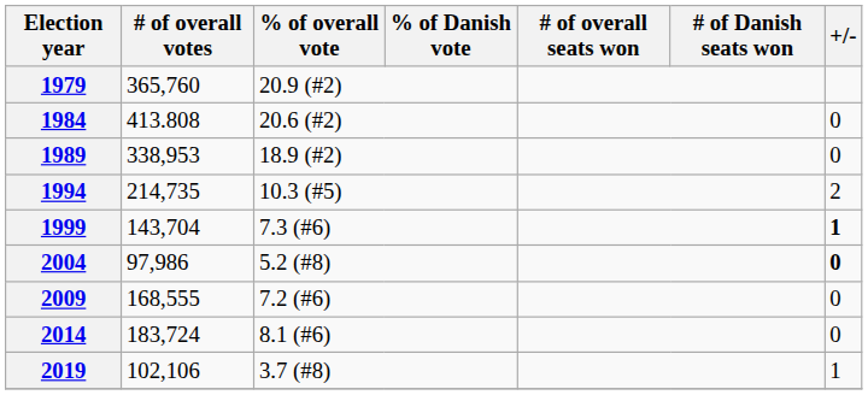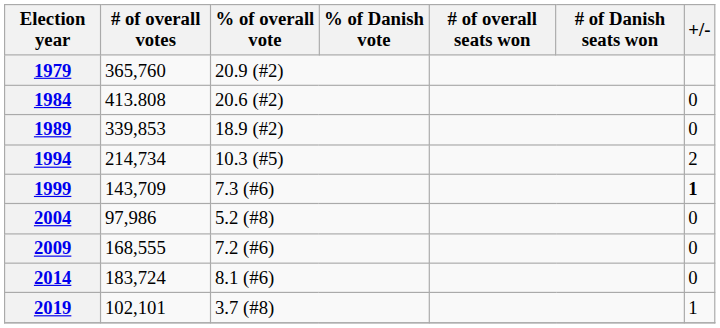1989 | # of overall votes: 338,953 -> 339,853
1994 | # of overall votes: 214,735 -> 214,734
1999 | # of overall votes: 143,704 -> 143,709
2004 | +/-: bold -> normal
2019 | # of overall votes: 102,106 -> 102,101
